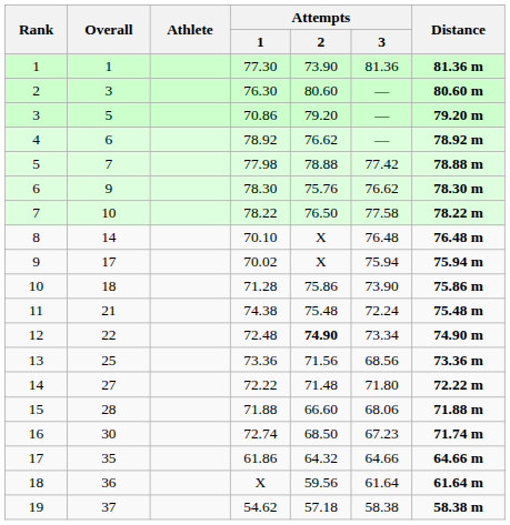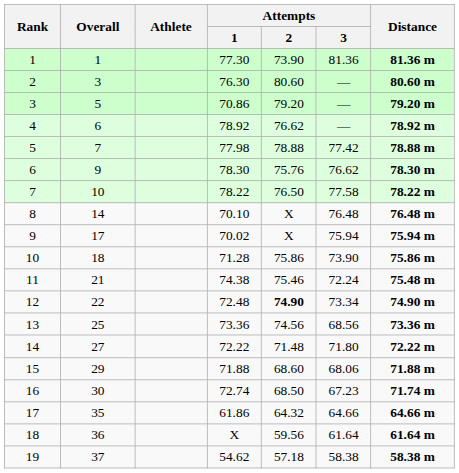11 | Attempts / 2: 75.48 -> 75.46
13 | Attempts / 2: 71.56 -> 74.56
15 | Overall: 28 -> 29
15 | Attempts / 2: 66.60 -> 68.60
